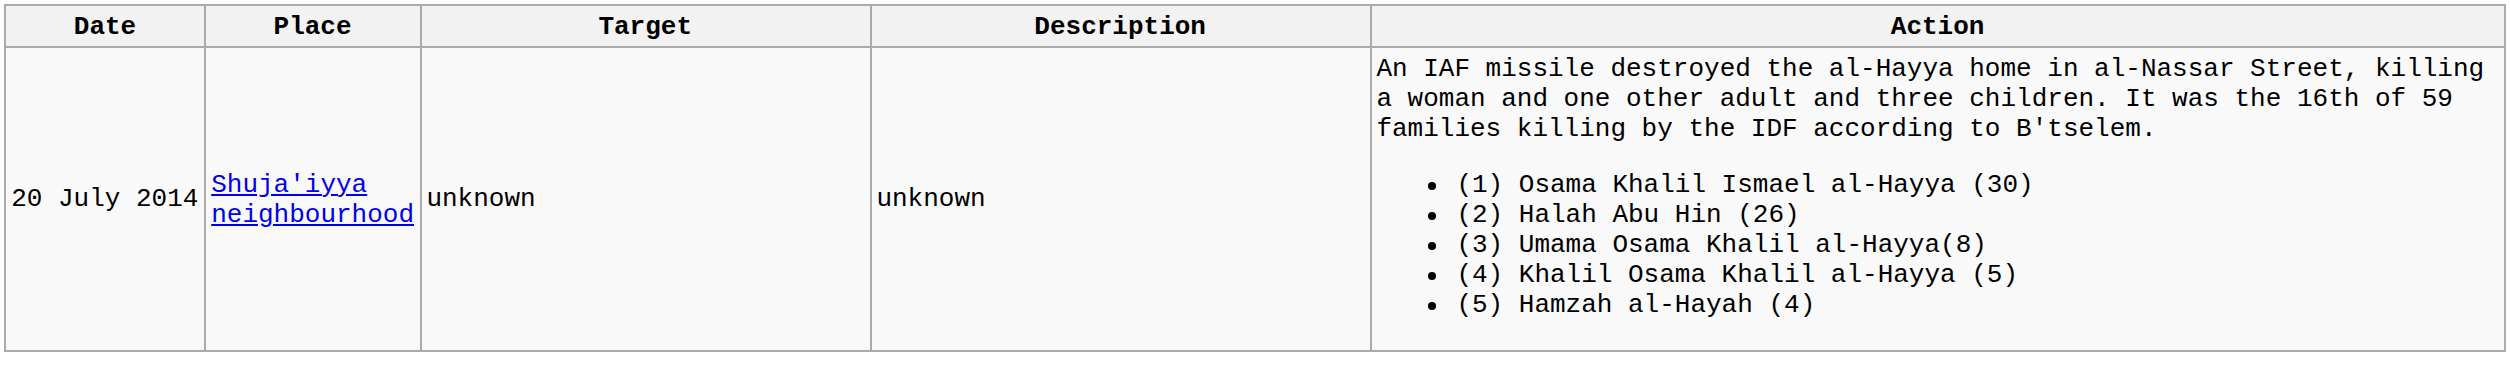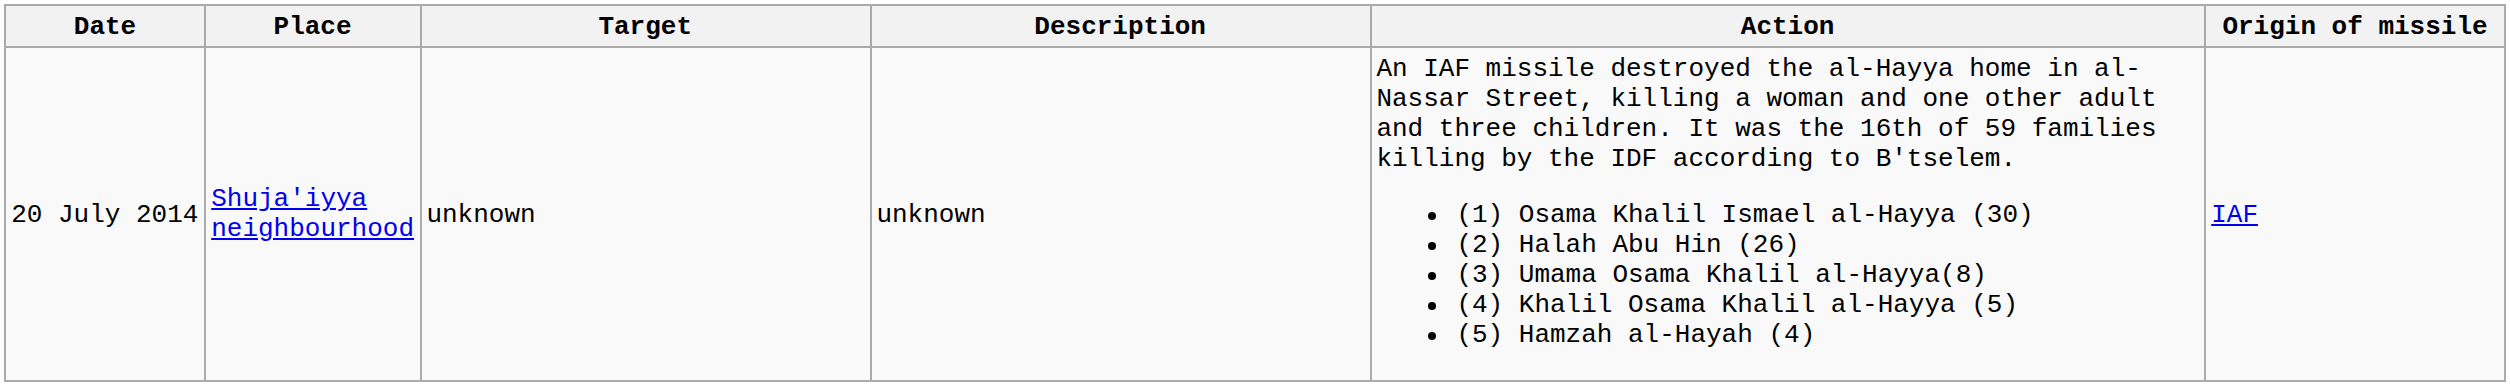+ column: Origin of missile | IAF
